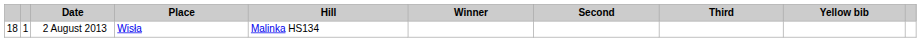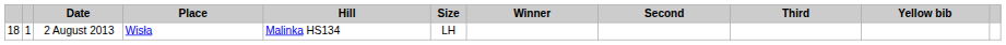+ column: Size | LH
